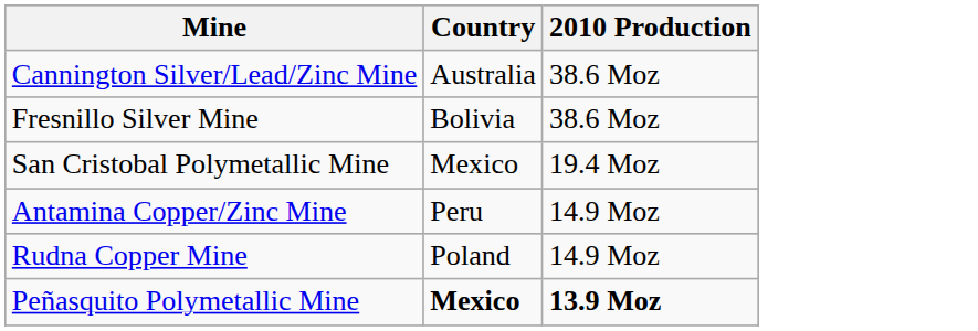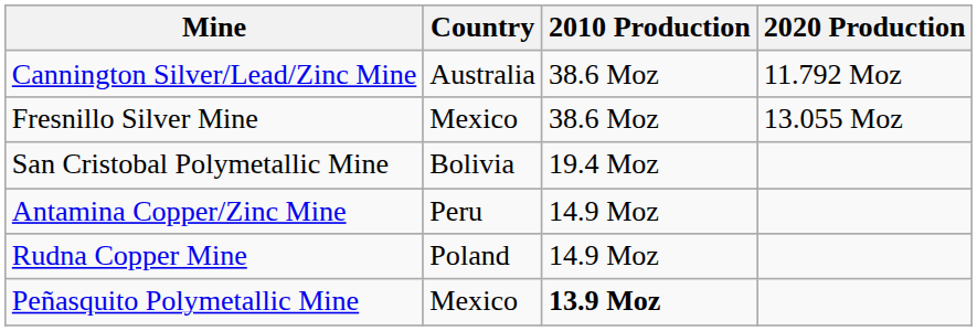+ column: 2020 Production | 11.792 Moz | 13.055 Moz
Fresnillo Silver Mine | Country: Bolivia -> Mexico
San Cristobal Polymetallic Mine | Country: Mexico -> Bolivia
Peñasquito Polymetallic Mine | Country: bold -> normal
